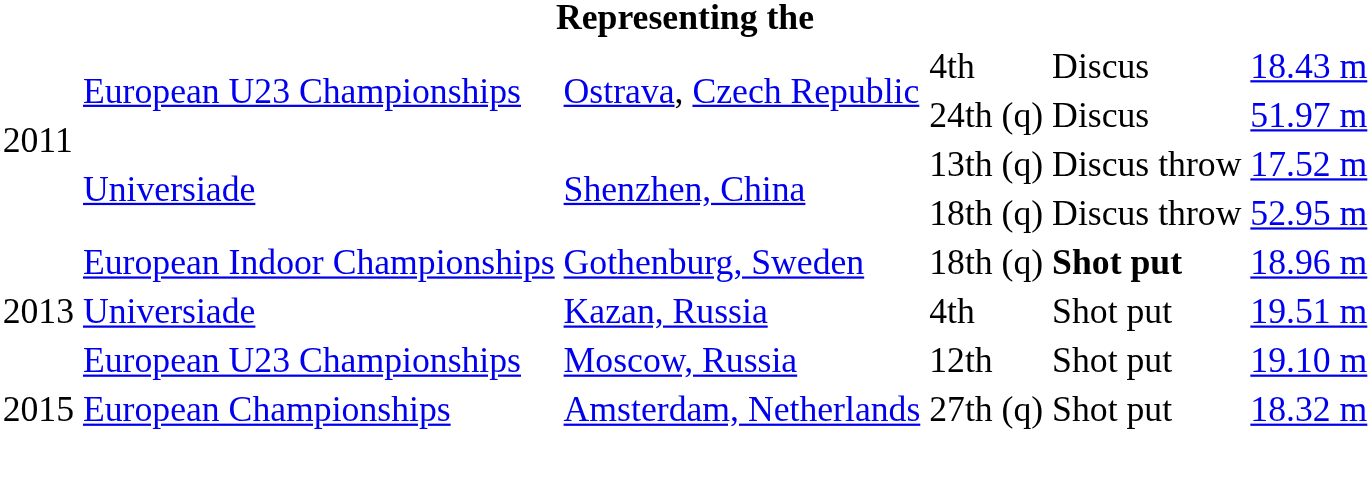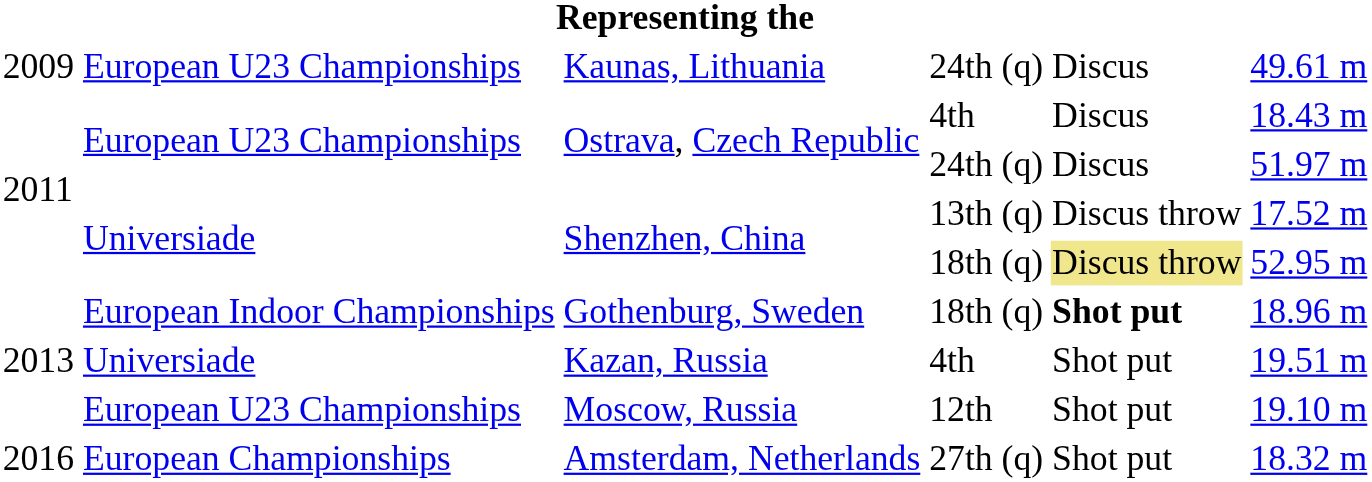+ row: 2009 | European U23 Championships | Kaunas, Lithuania | 24th (q) | Discus | 49.61 m
Shenzhen, China / 18th (q) | column 5: no background -> khaki background
Amsterdam, Netherlands | column 1: 2015 -> 2016
